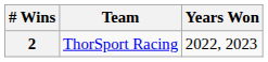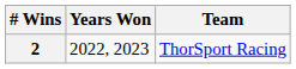columns swapped: Team <-> Years Won
